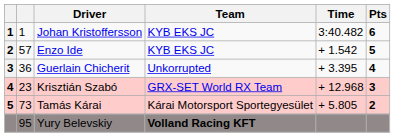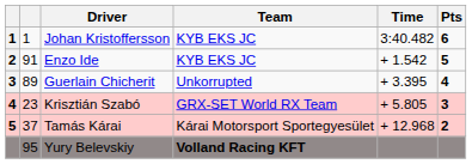Enzo Ide | column 2: 57 -> 91
Guerlain Chicherit | column 2: 36 -> 89
Krisztián Szabó | Time: + 12.968 -> + 5.805
Tamás Kárai | column 2: 73 -> 37
Tamás Kárai | Time: + 5.805 -> + 12.968
